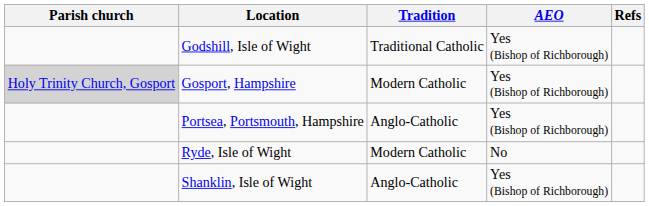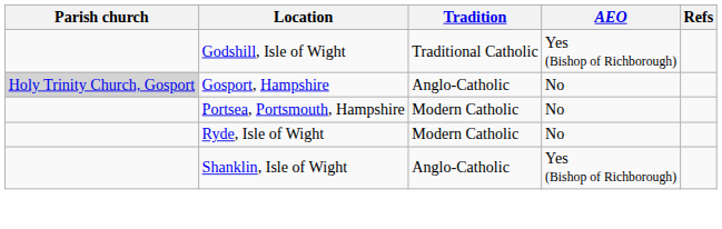Gosport, Hampshire | Tradition: Modern Catholic -> Anglo-Catholic
Gosport, Hampshire | AEO: Yes (Bishop of Richborough) -> No
Portsea, Portsmouth, Hampshire | Tradition: Anglo-Catholic -> Modern Catholic
Portsea, Portsmouth, Hampshire | AEO: Yes (Bishop of Richborough) -> No
